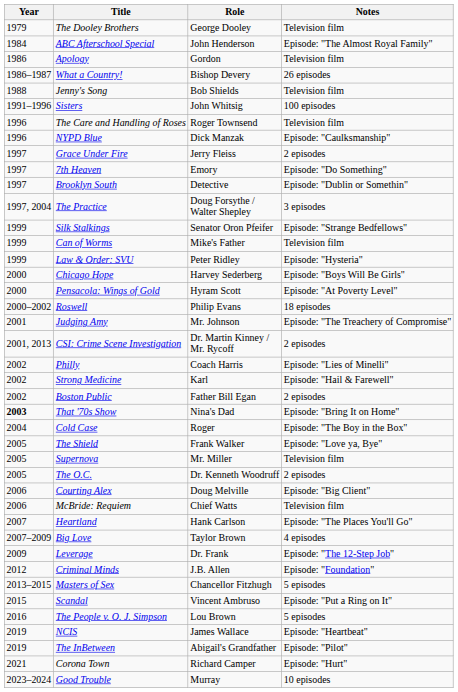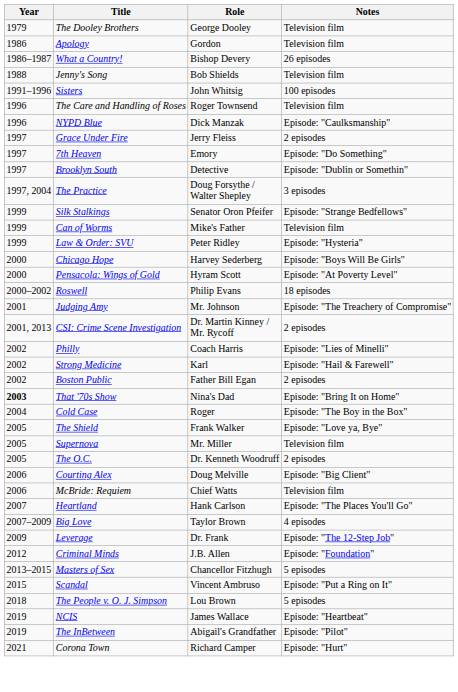- row: 1984 | ABC Afterschool Special | John Henderson | Episode: "The Almost Royal Family"
The People v. O. J. Simpson | Year: 2016 -> 2018
- row: 2023–2024 | Good Trouble | Murray | 10 episodes
